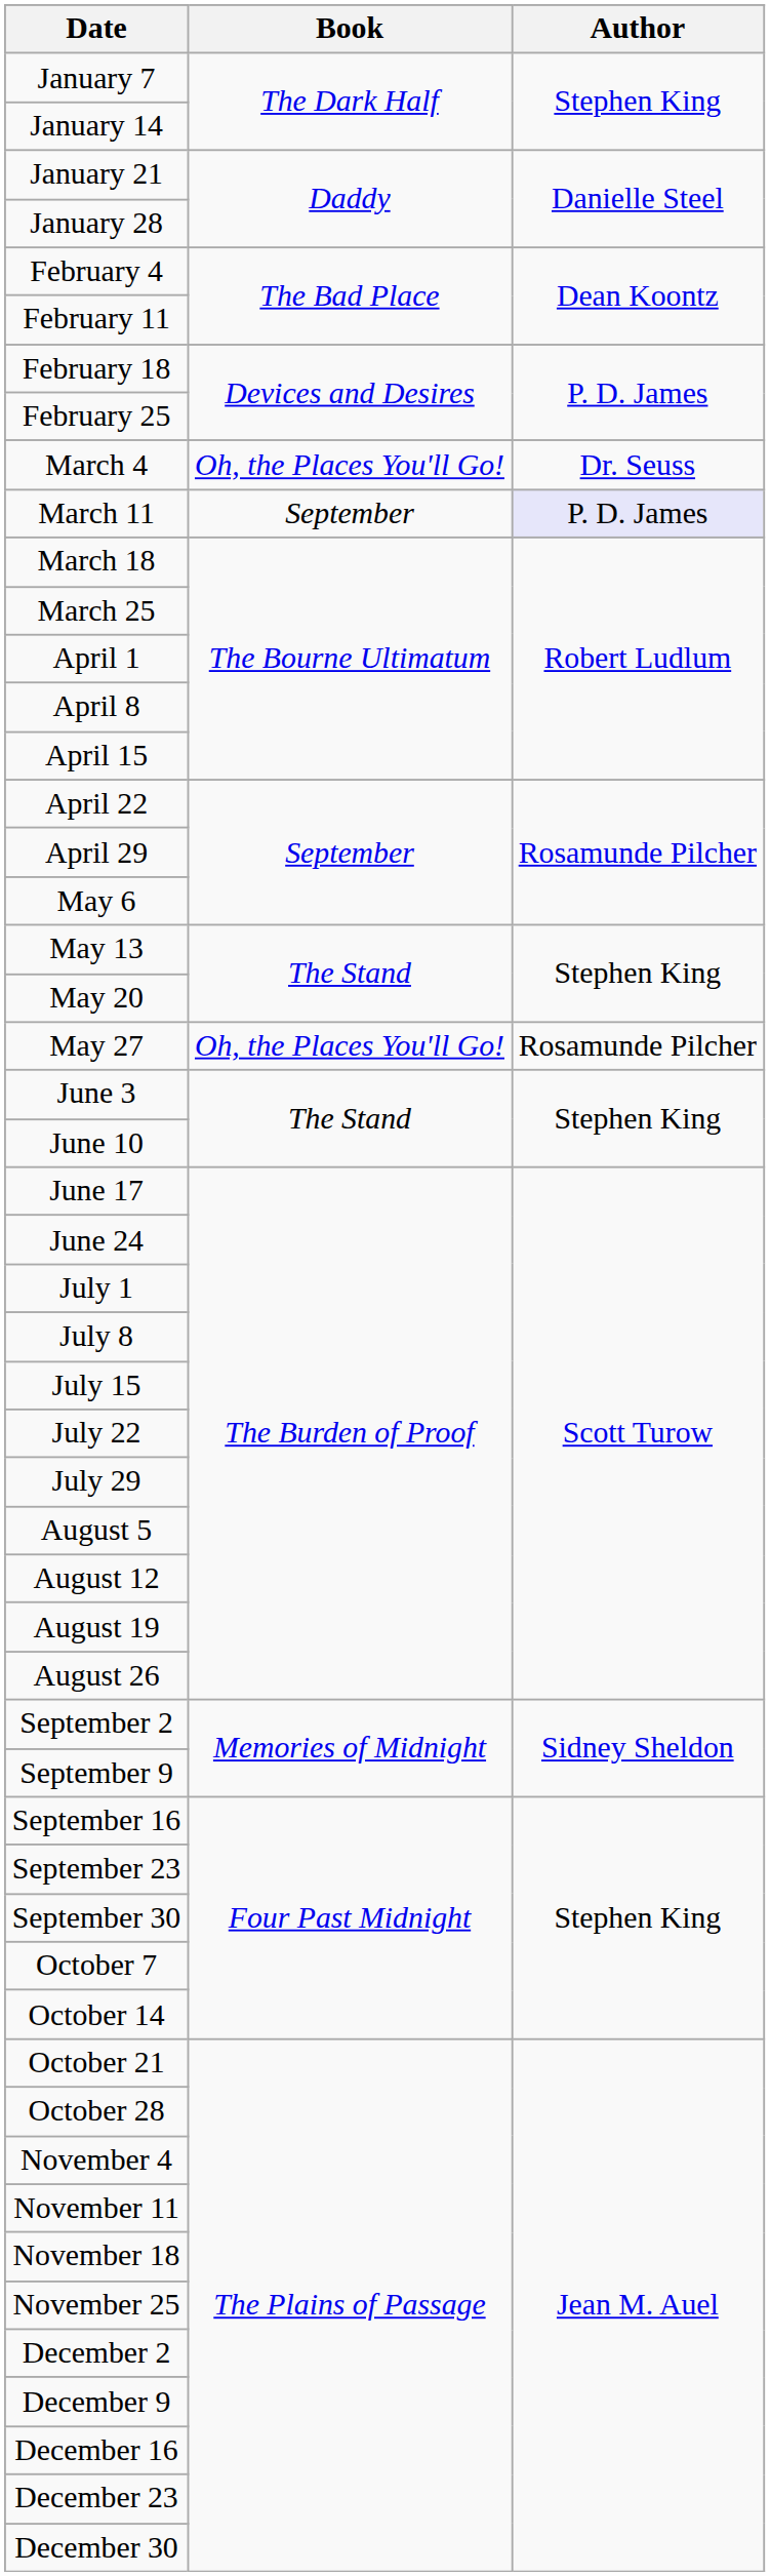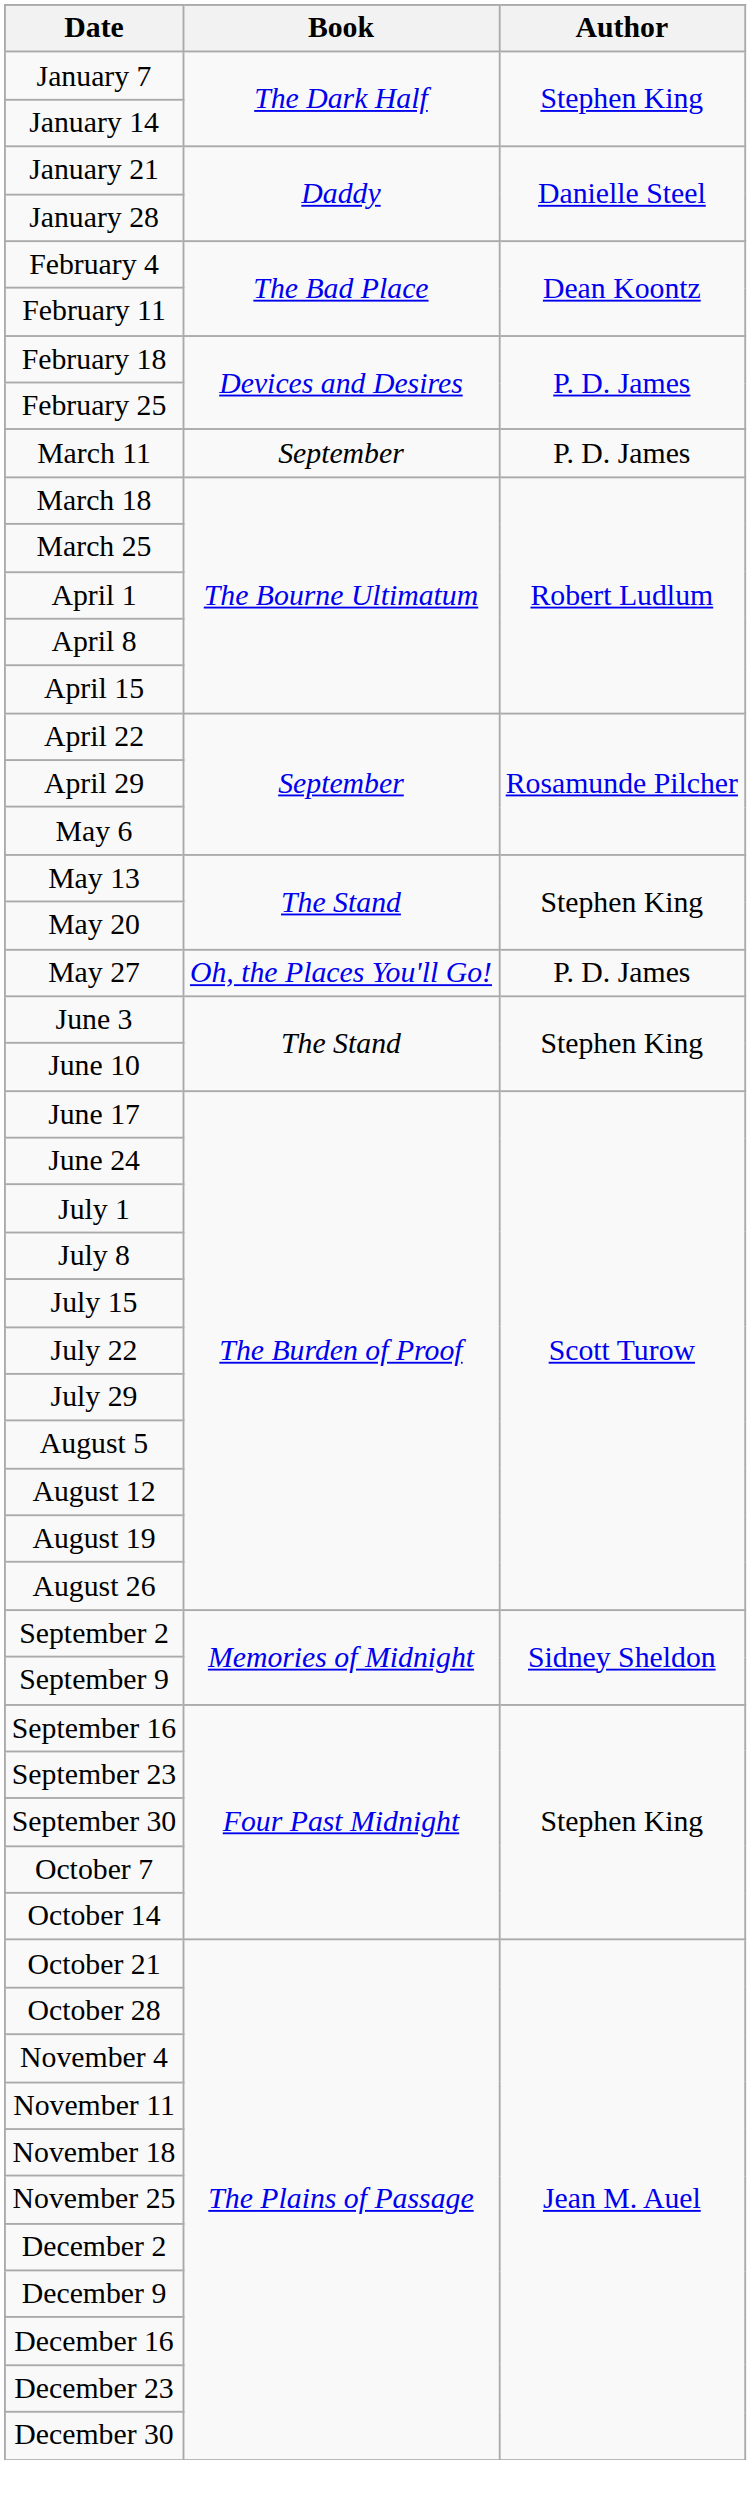- row: March 4 | Oh, the Places You'll Go! | Dr. Seuss
March 11 | Author: lavender background -> no background
May 27 | Author: Rosamunde Pilcher -> P. D. James
